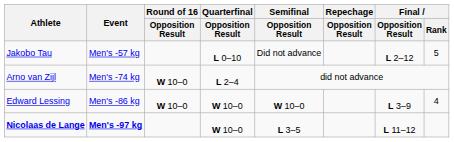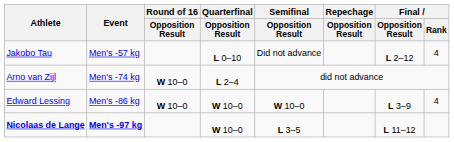Jakobo Tau | Final / Rank: 5 -> 4
